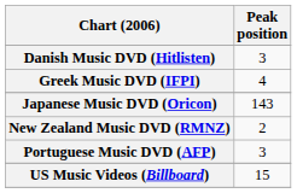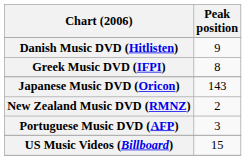Danish Music DVD (Hitlisten) | Peak position: 3 -> 9
Greek Music DVD (IFPI) | Peak position: 4 -> 8
